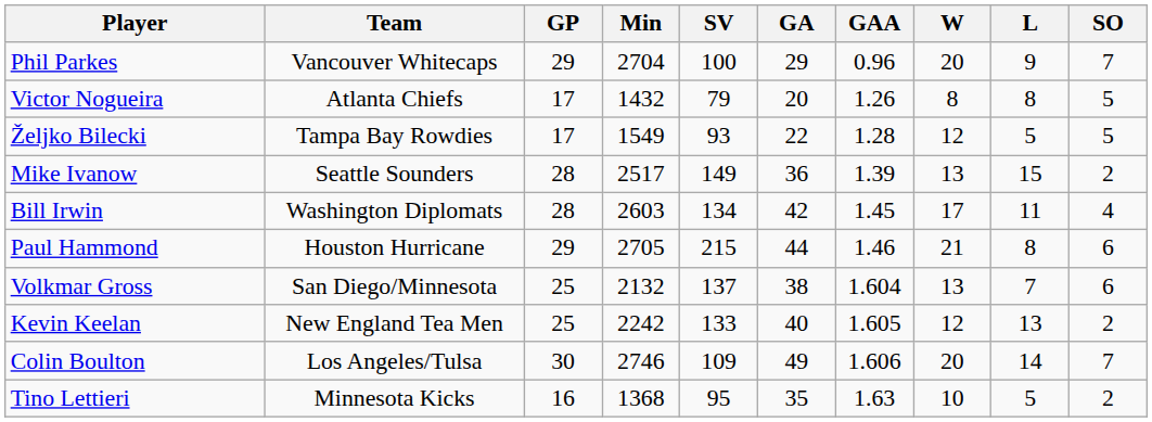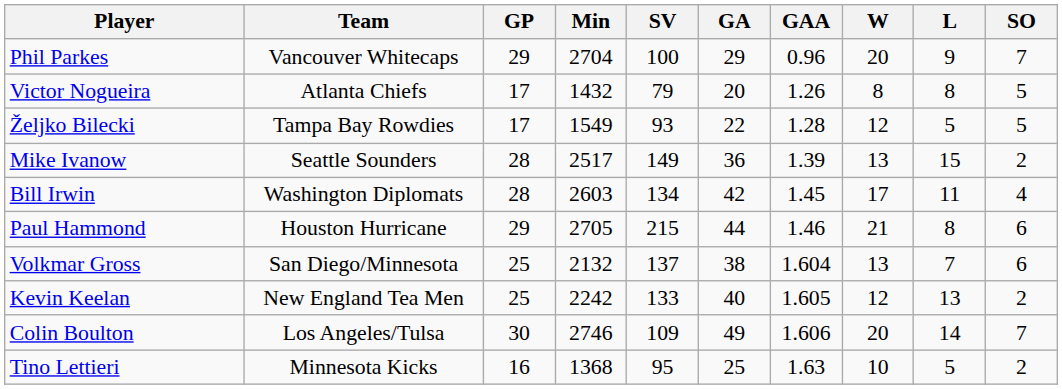Tino Lettieri | GA: 35 -> 25
